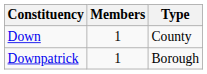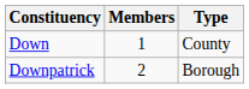Downpatrick | Members: 1 -> 2
